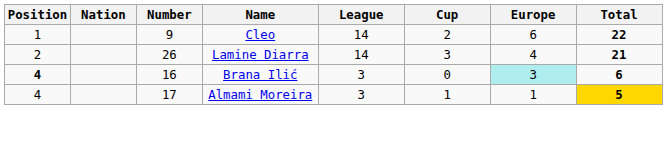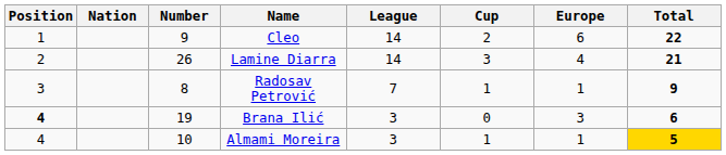+ row: 3 | 8 | Radosav Petrović | 7 | 1 | 1 | 9
Brana Ilić | Number: 16 -> 19
Brana Ilić | Europe: paleturquoise background -> no background
Almami Moreira | Number: 17 -> 10
